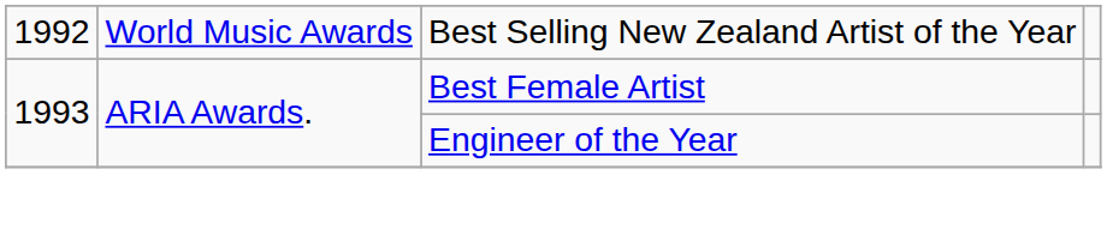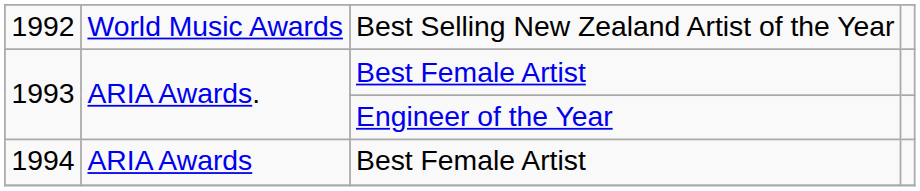+ row: 1994 | ARIA Awards | Best Female Artist
